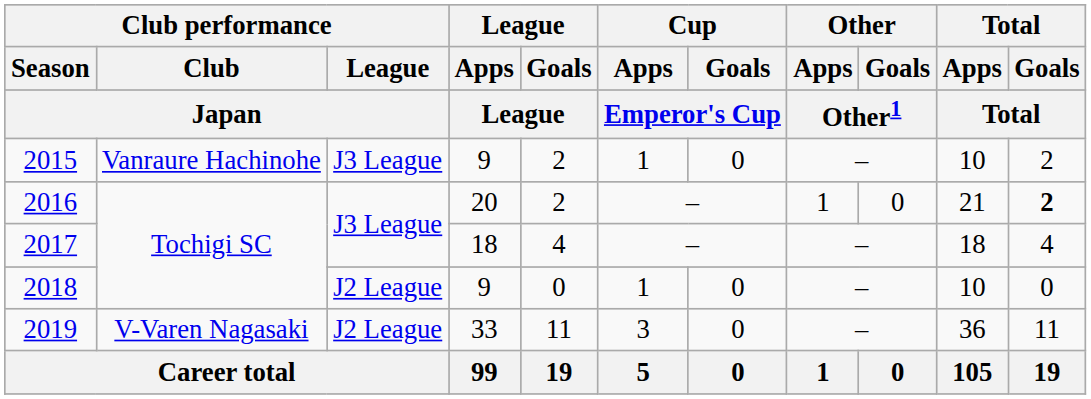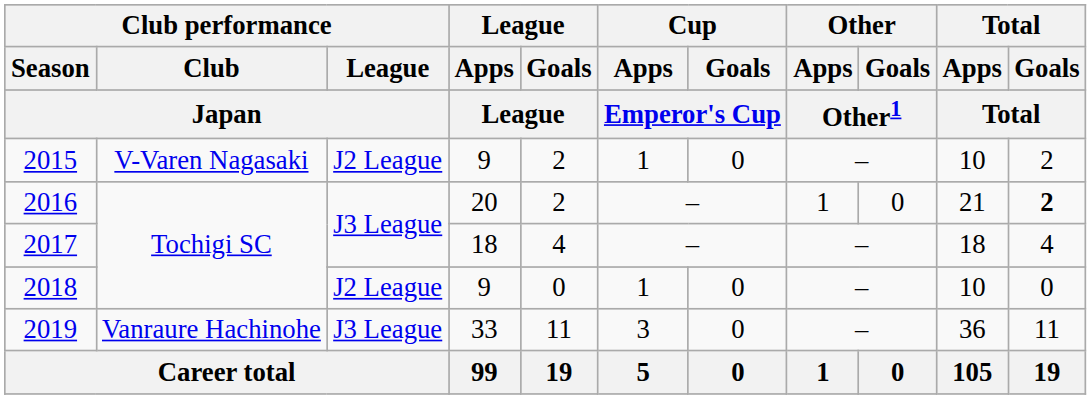2015 | Club performance / Club / Japan: Vanraure Hachinohe -> V-Varen Nagasaki
2015 | Club performance / League / Japan: J3 League -> J2 League
2019 | Club performance / Club / Japan: V-Varen Nagasaki -> Vanraure Hachinohe
2019 | Club performance / League / Japan: J2 League -> J3 League
